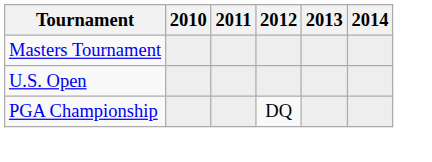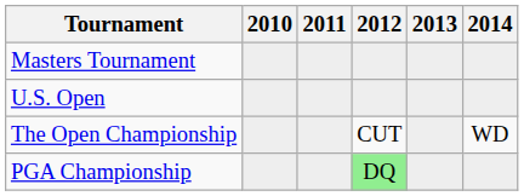+ row: The Open Championship | CUT | WD
PGA Championship | 2012: no background -> lightgreen background
